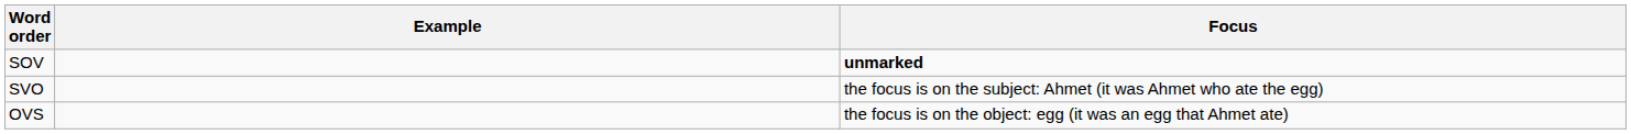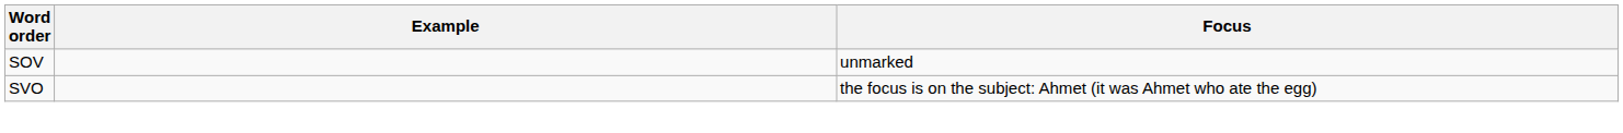SOV | Focus: bold -> normal
- row: OVS | the focus is on the object: egg (it was an egg that Ahmet ate)
